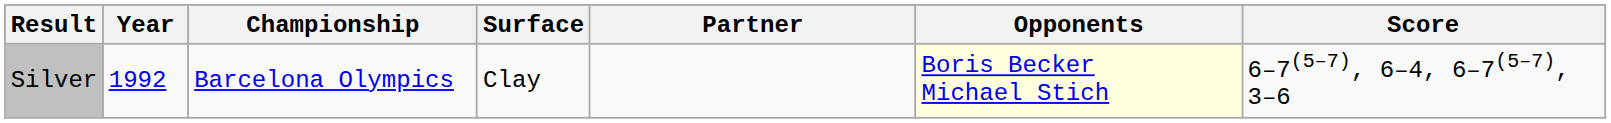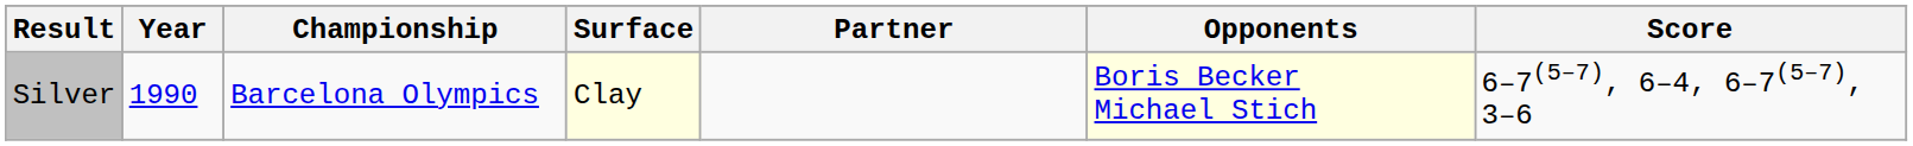Silver | Year: 1992 -> 1990
Silver | Surface: no background -> lightyellow background
